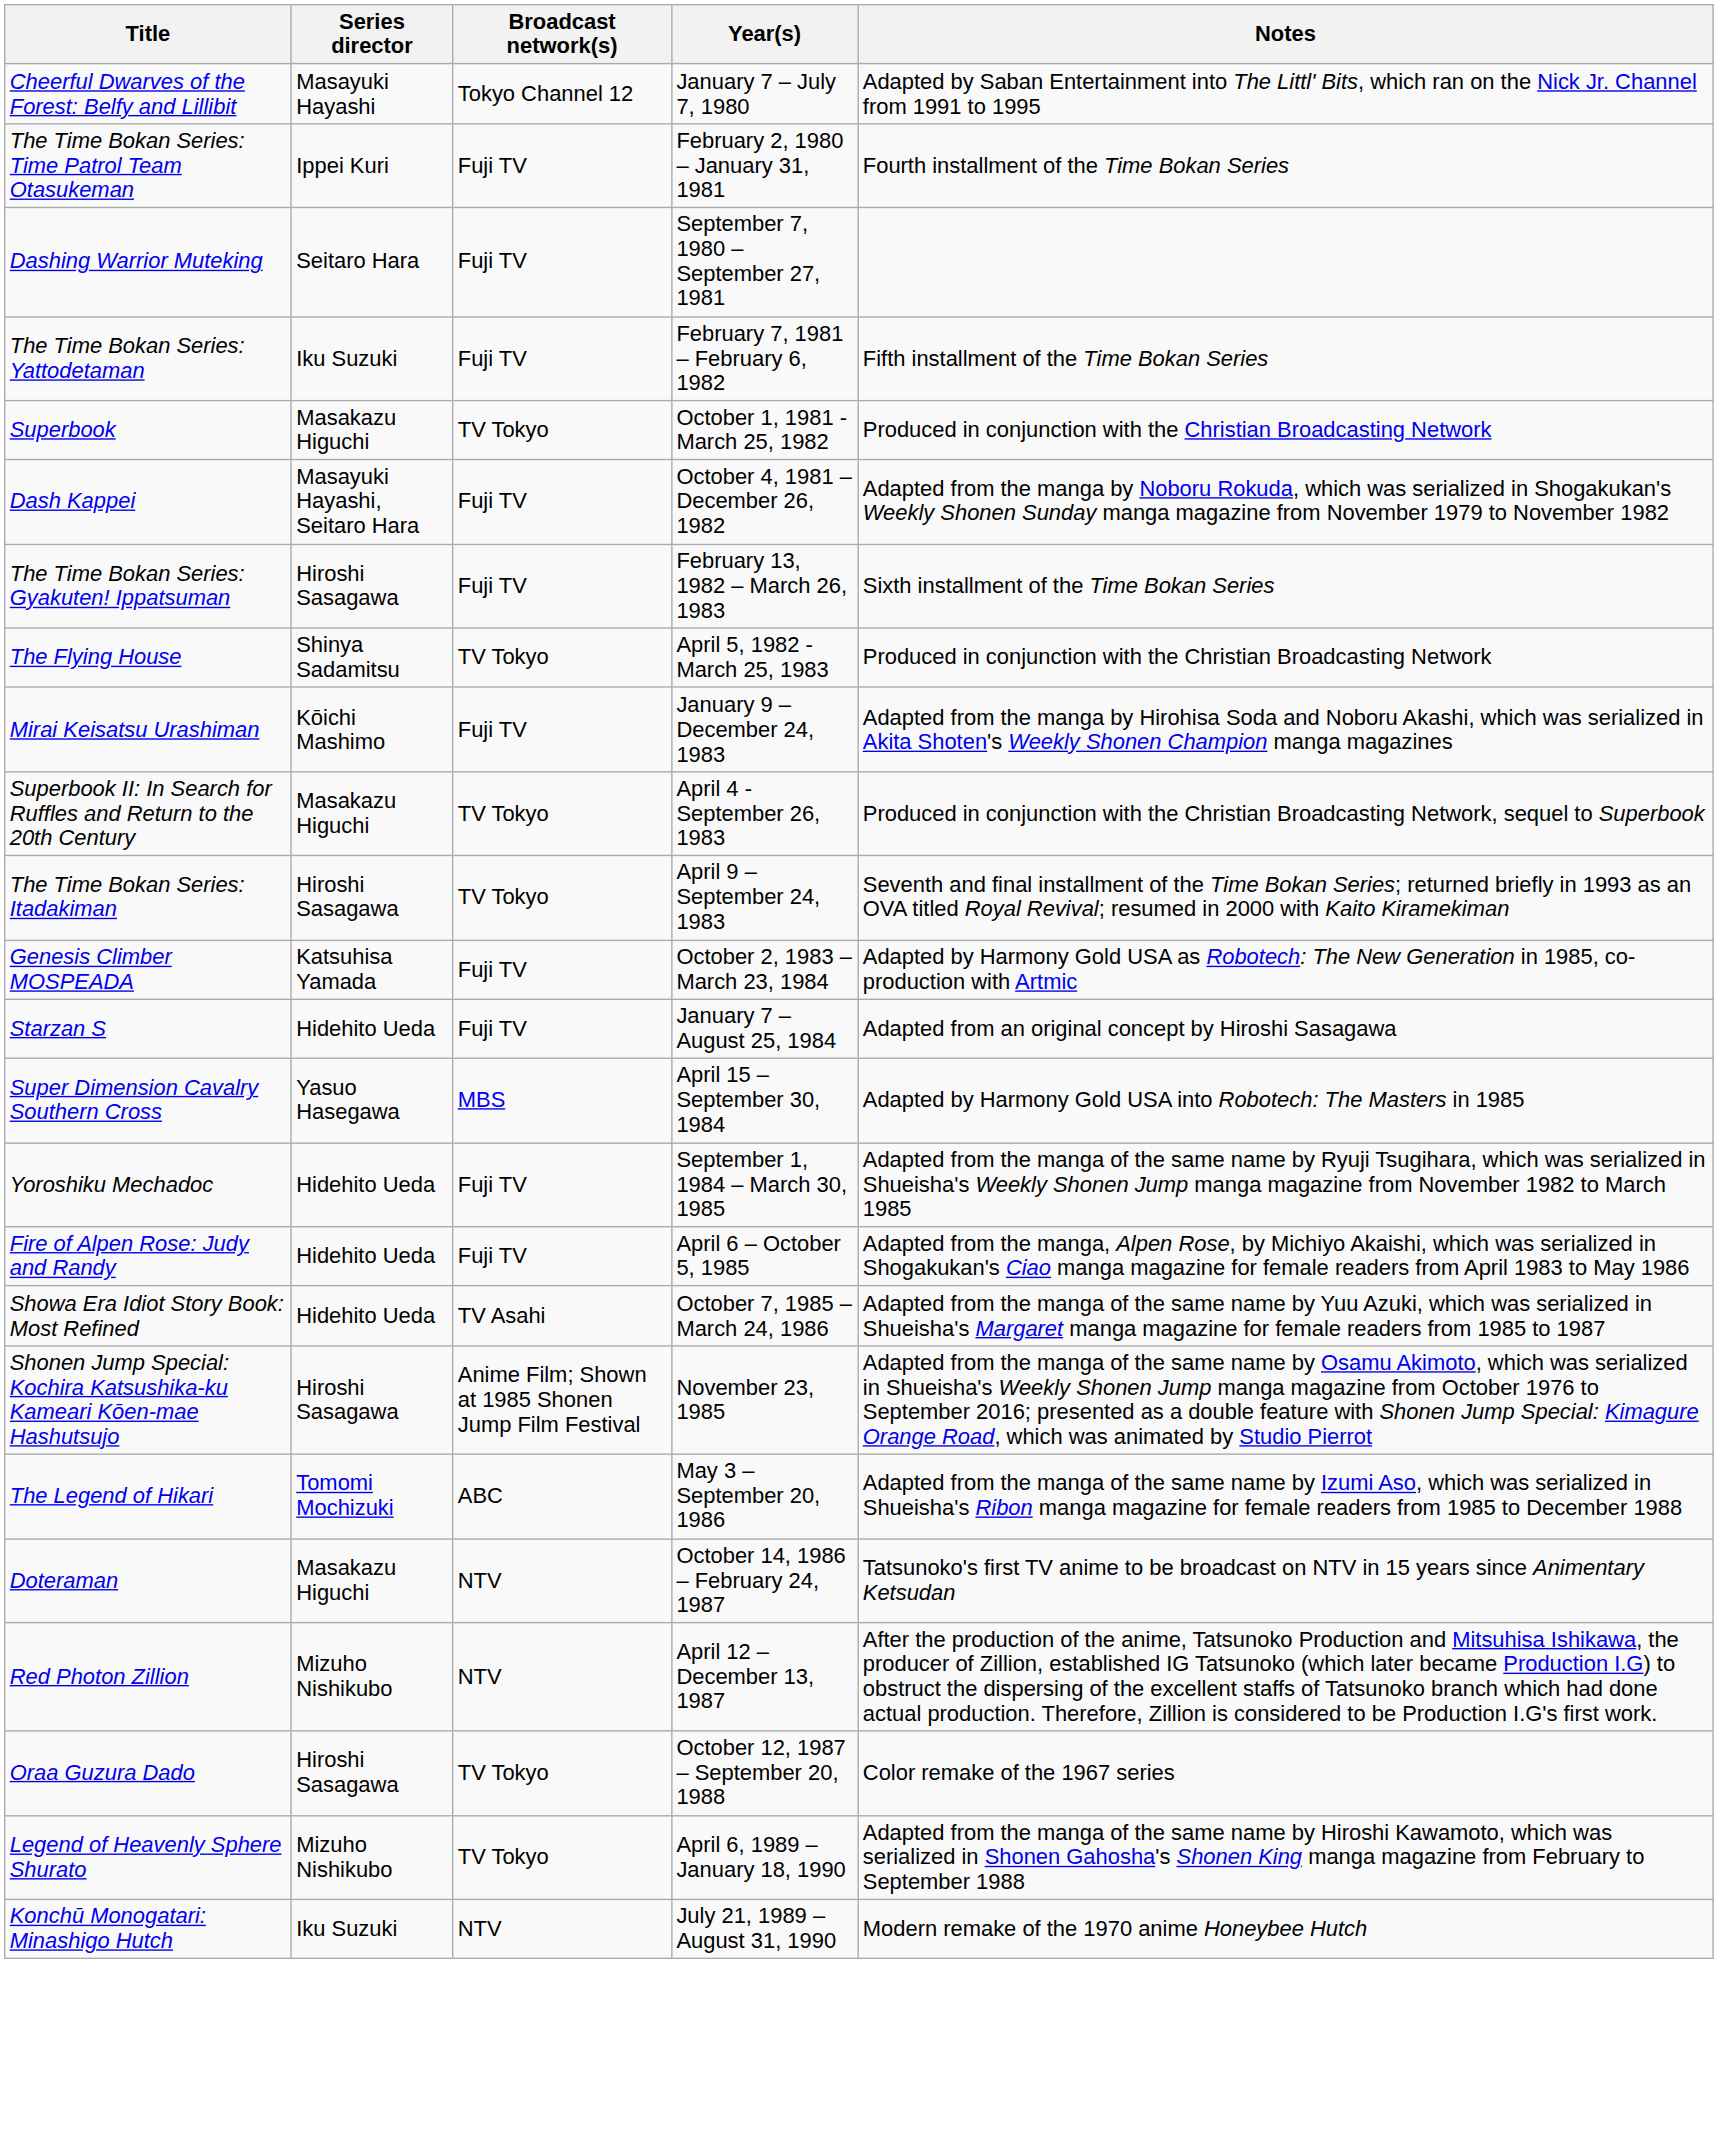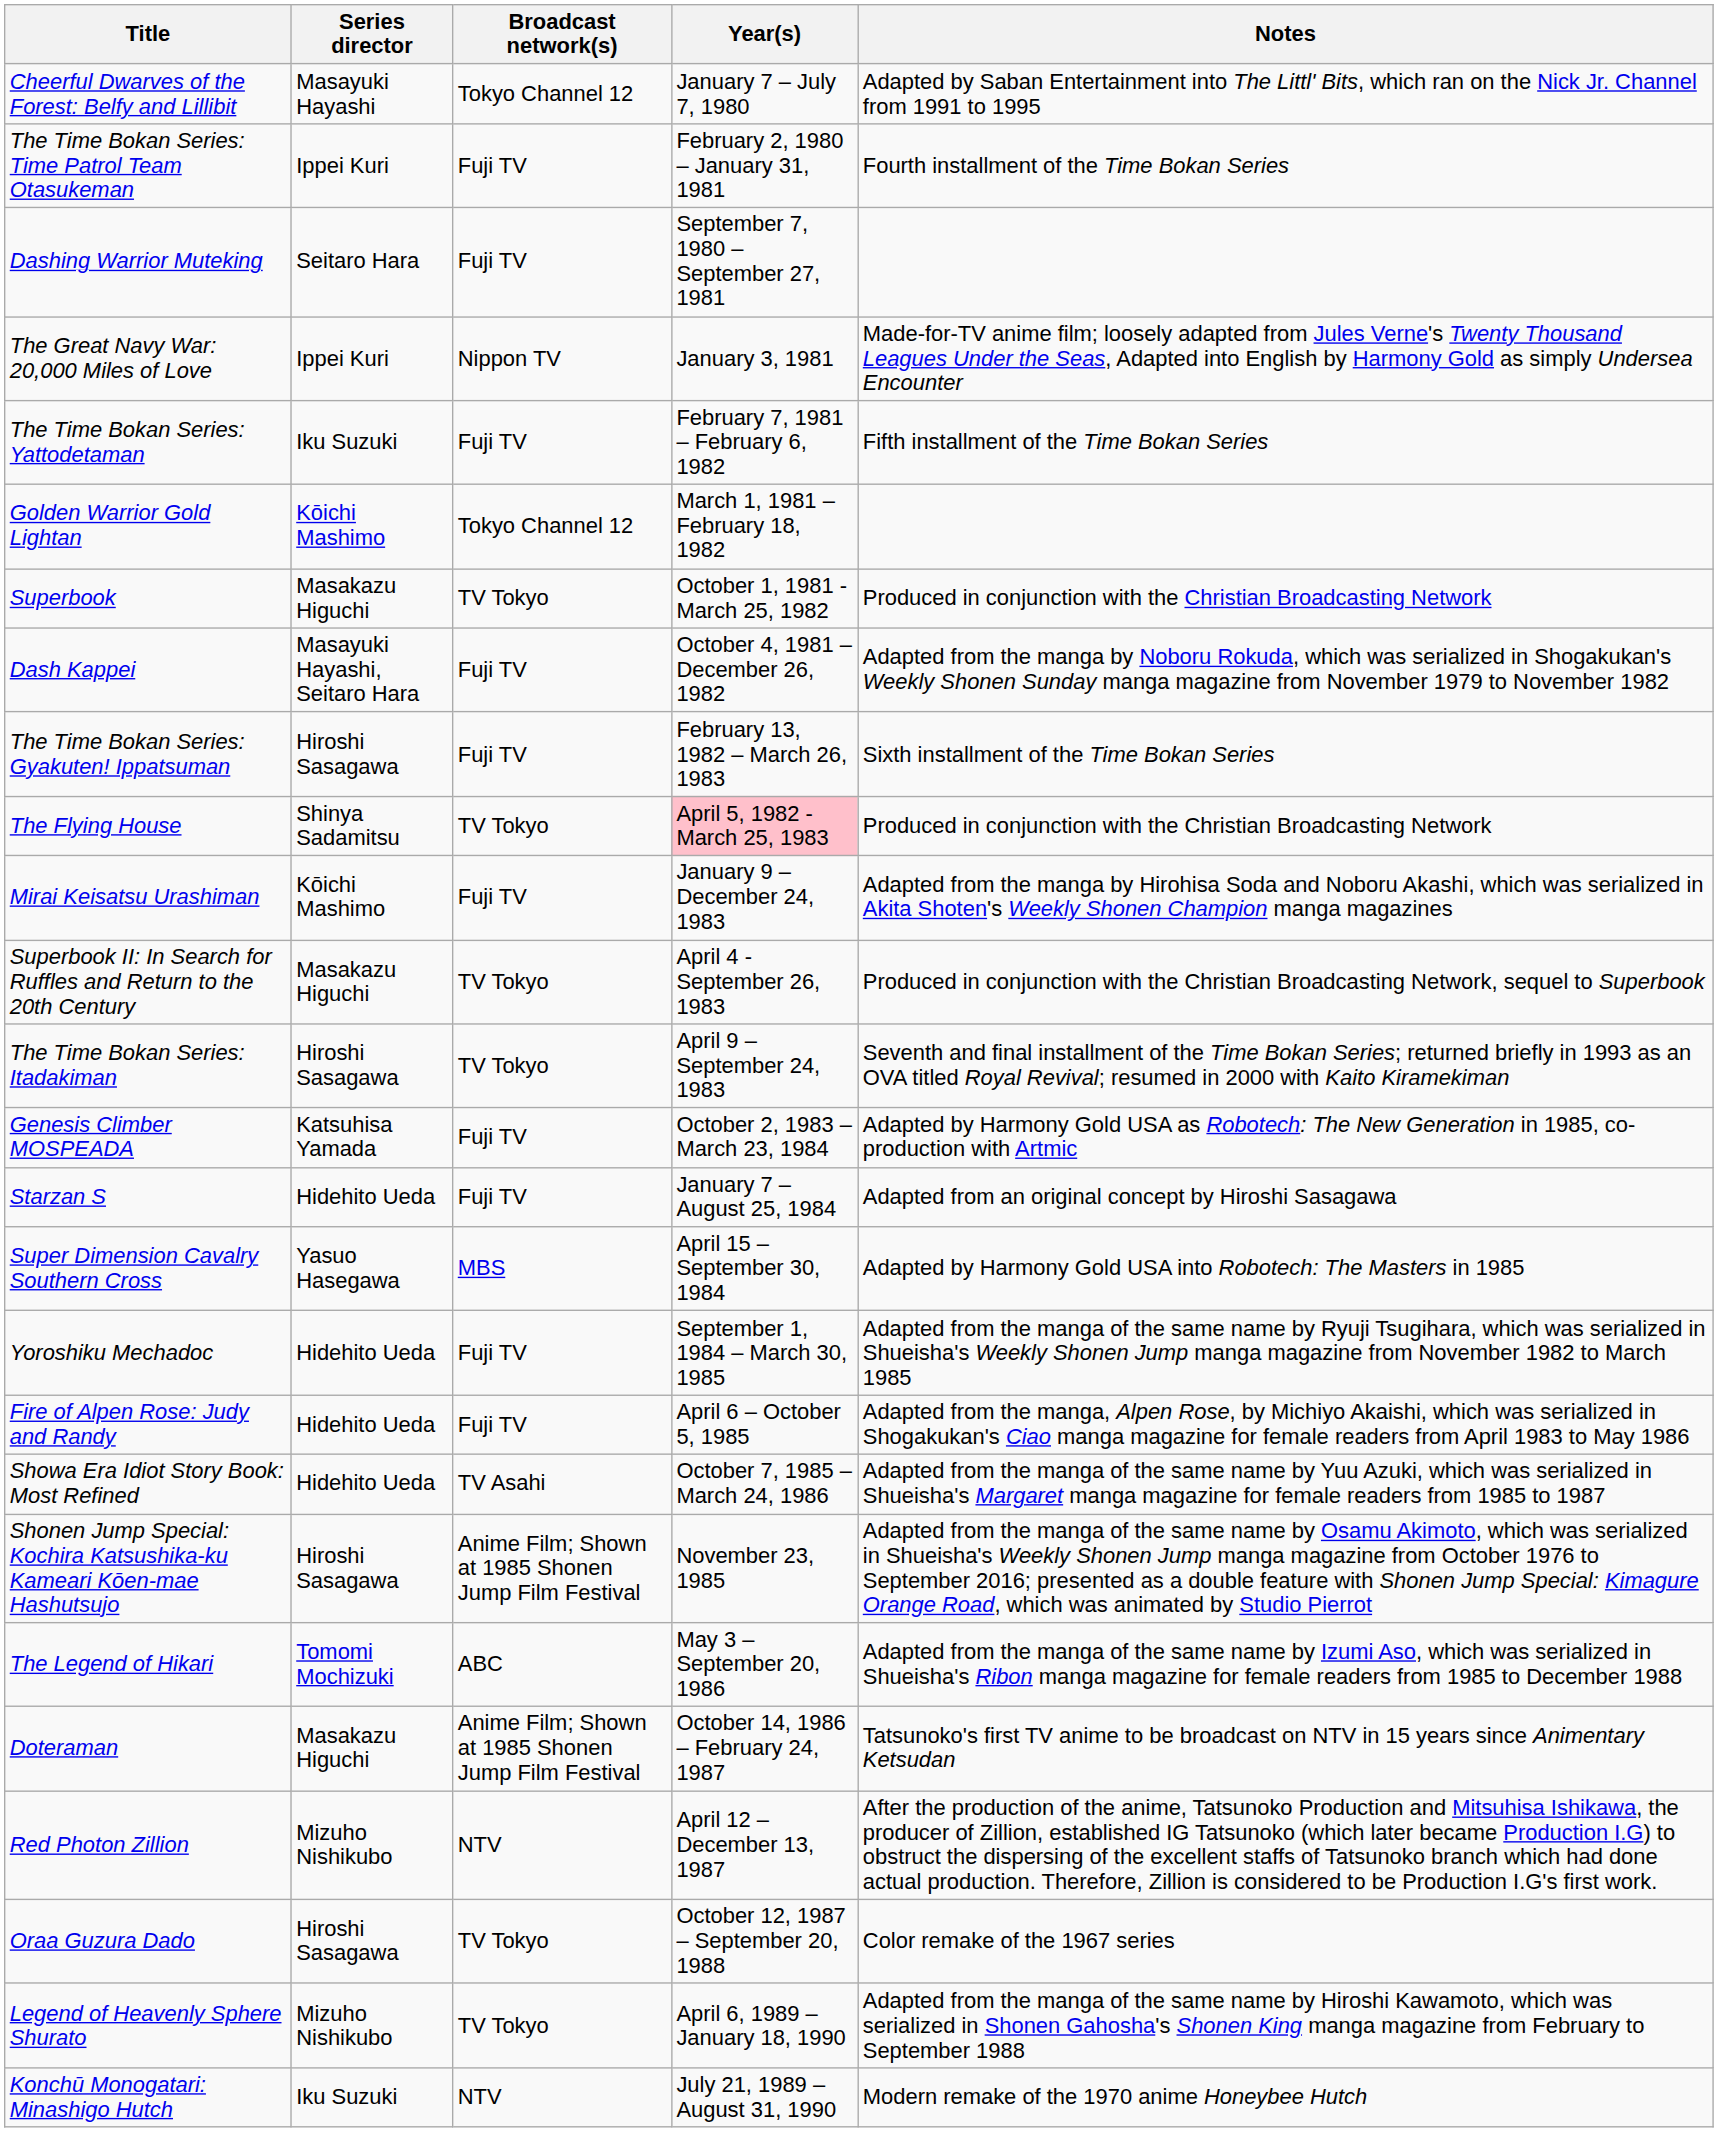+ row: The Great Navy War: 20,000 Miles of Love | Ippei Kuri | Nippon TV | January 3, 1981 | Made-for-TV anime film; loosely adapted from Jules Verne's Twenty Thousand Leagues Under the Seas, Adapted into English by Harmony Gold as simply Undersea Encounter
+ row: Golden Warrior Gold Lightan | Kōichi Mashimo | Tokyo Channel 12 | March 1, 1981 – February 18, 1982
The Flying House | Year(s): no background -> pink background
Doteraman | Broadcast network(s): NTV -> Anime Film; Shown at 1985 Shonen Jump Film Festival
